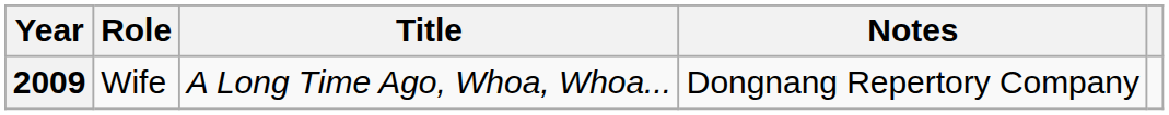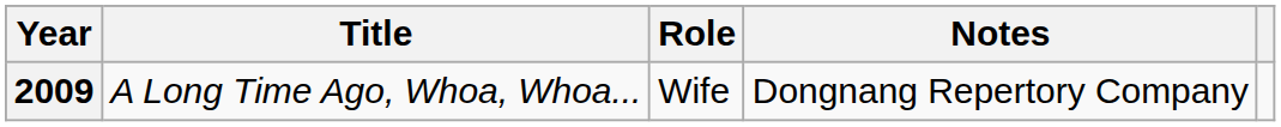columns swapped: Title <-> Role
